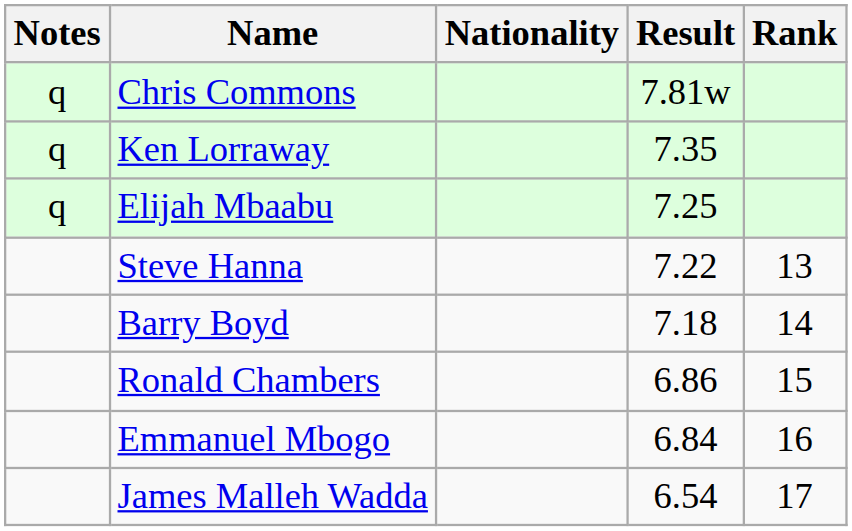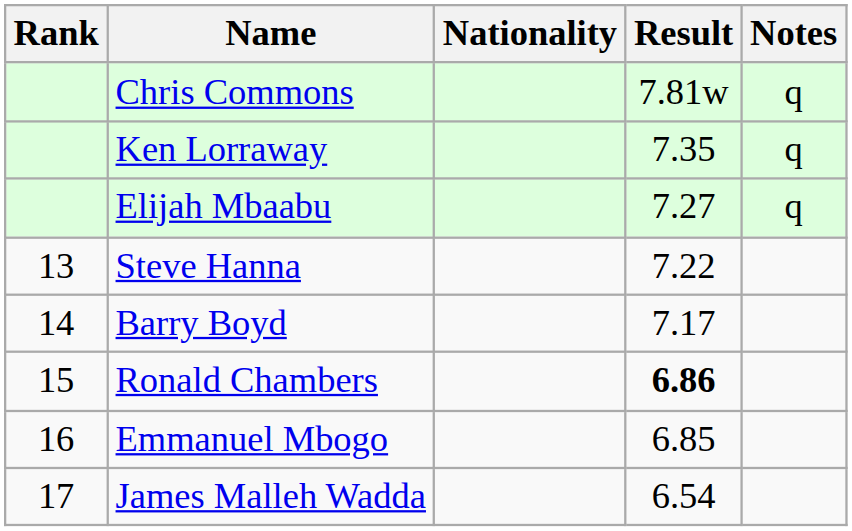columns swapped: Rank <-> Notes
Elijah Mbaabu | Result: 7.25 -> 7.27
Barry Boyd | Result: 7.18 -> 7.17
Ronald Chambers | Result: normal -> bold
Emmanuel Mbogo | Result: 6.84 -> 6.85
